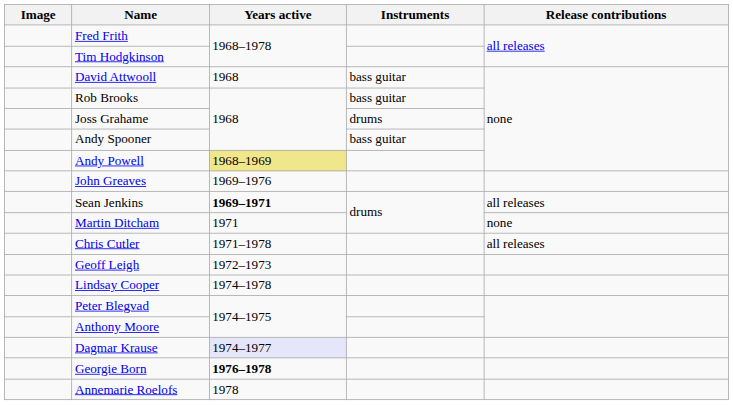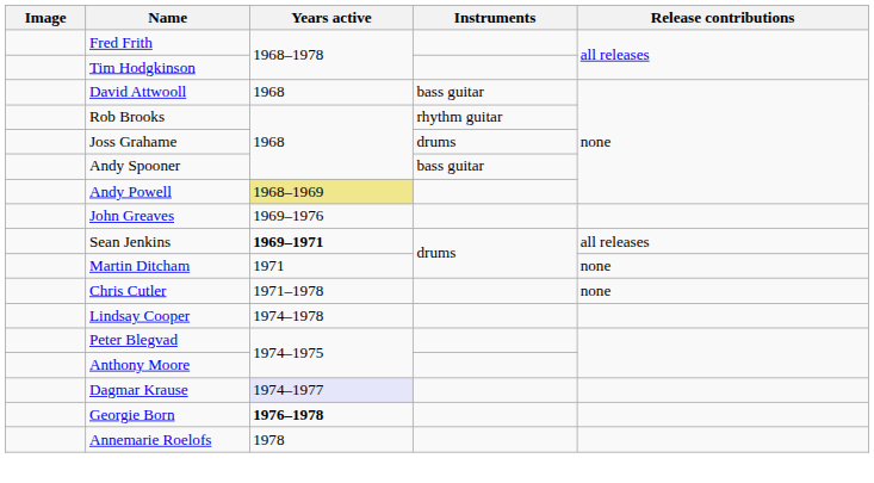Rob Brooks | Instruments: bass guitar -> rhythm guitar
Chris Cutler | Release contributions: all releases -> none
- row: Geoff Leigh | 1972–1973
